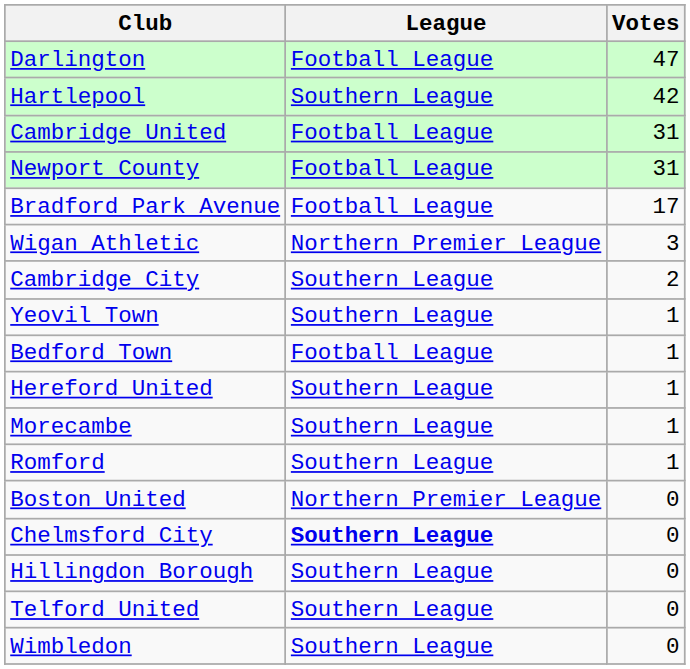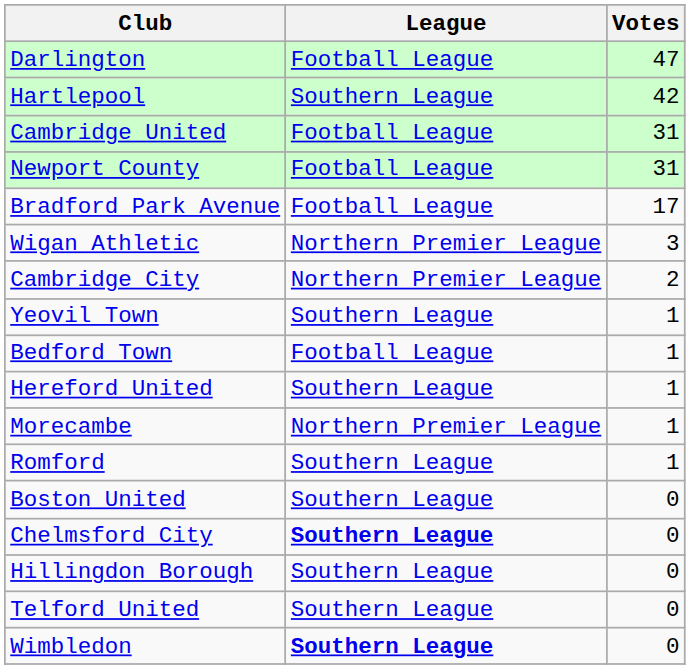Cambridge City | League: Southern League -> Northern Premier League
Morecambe | League: Southern League -> Northern Premier League
Boston United | League: Northern Premier League -> Southern League
Wimbledon | League: normal -> bold
